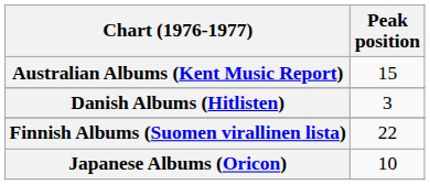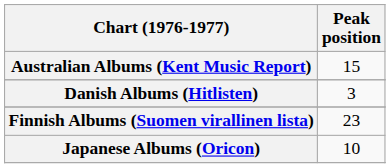Finnish Albums (Suomen virallinen lista) | Peak position: 22 -> 23
